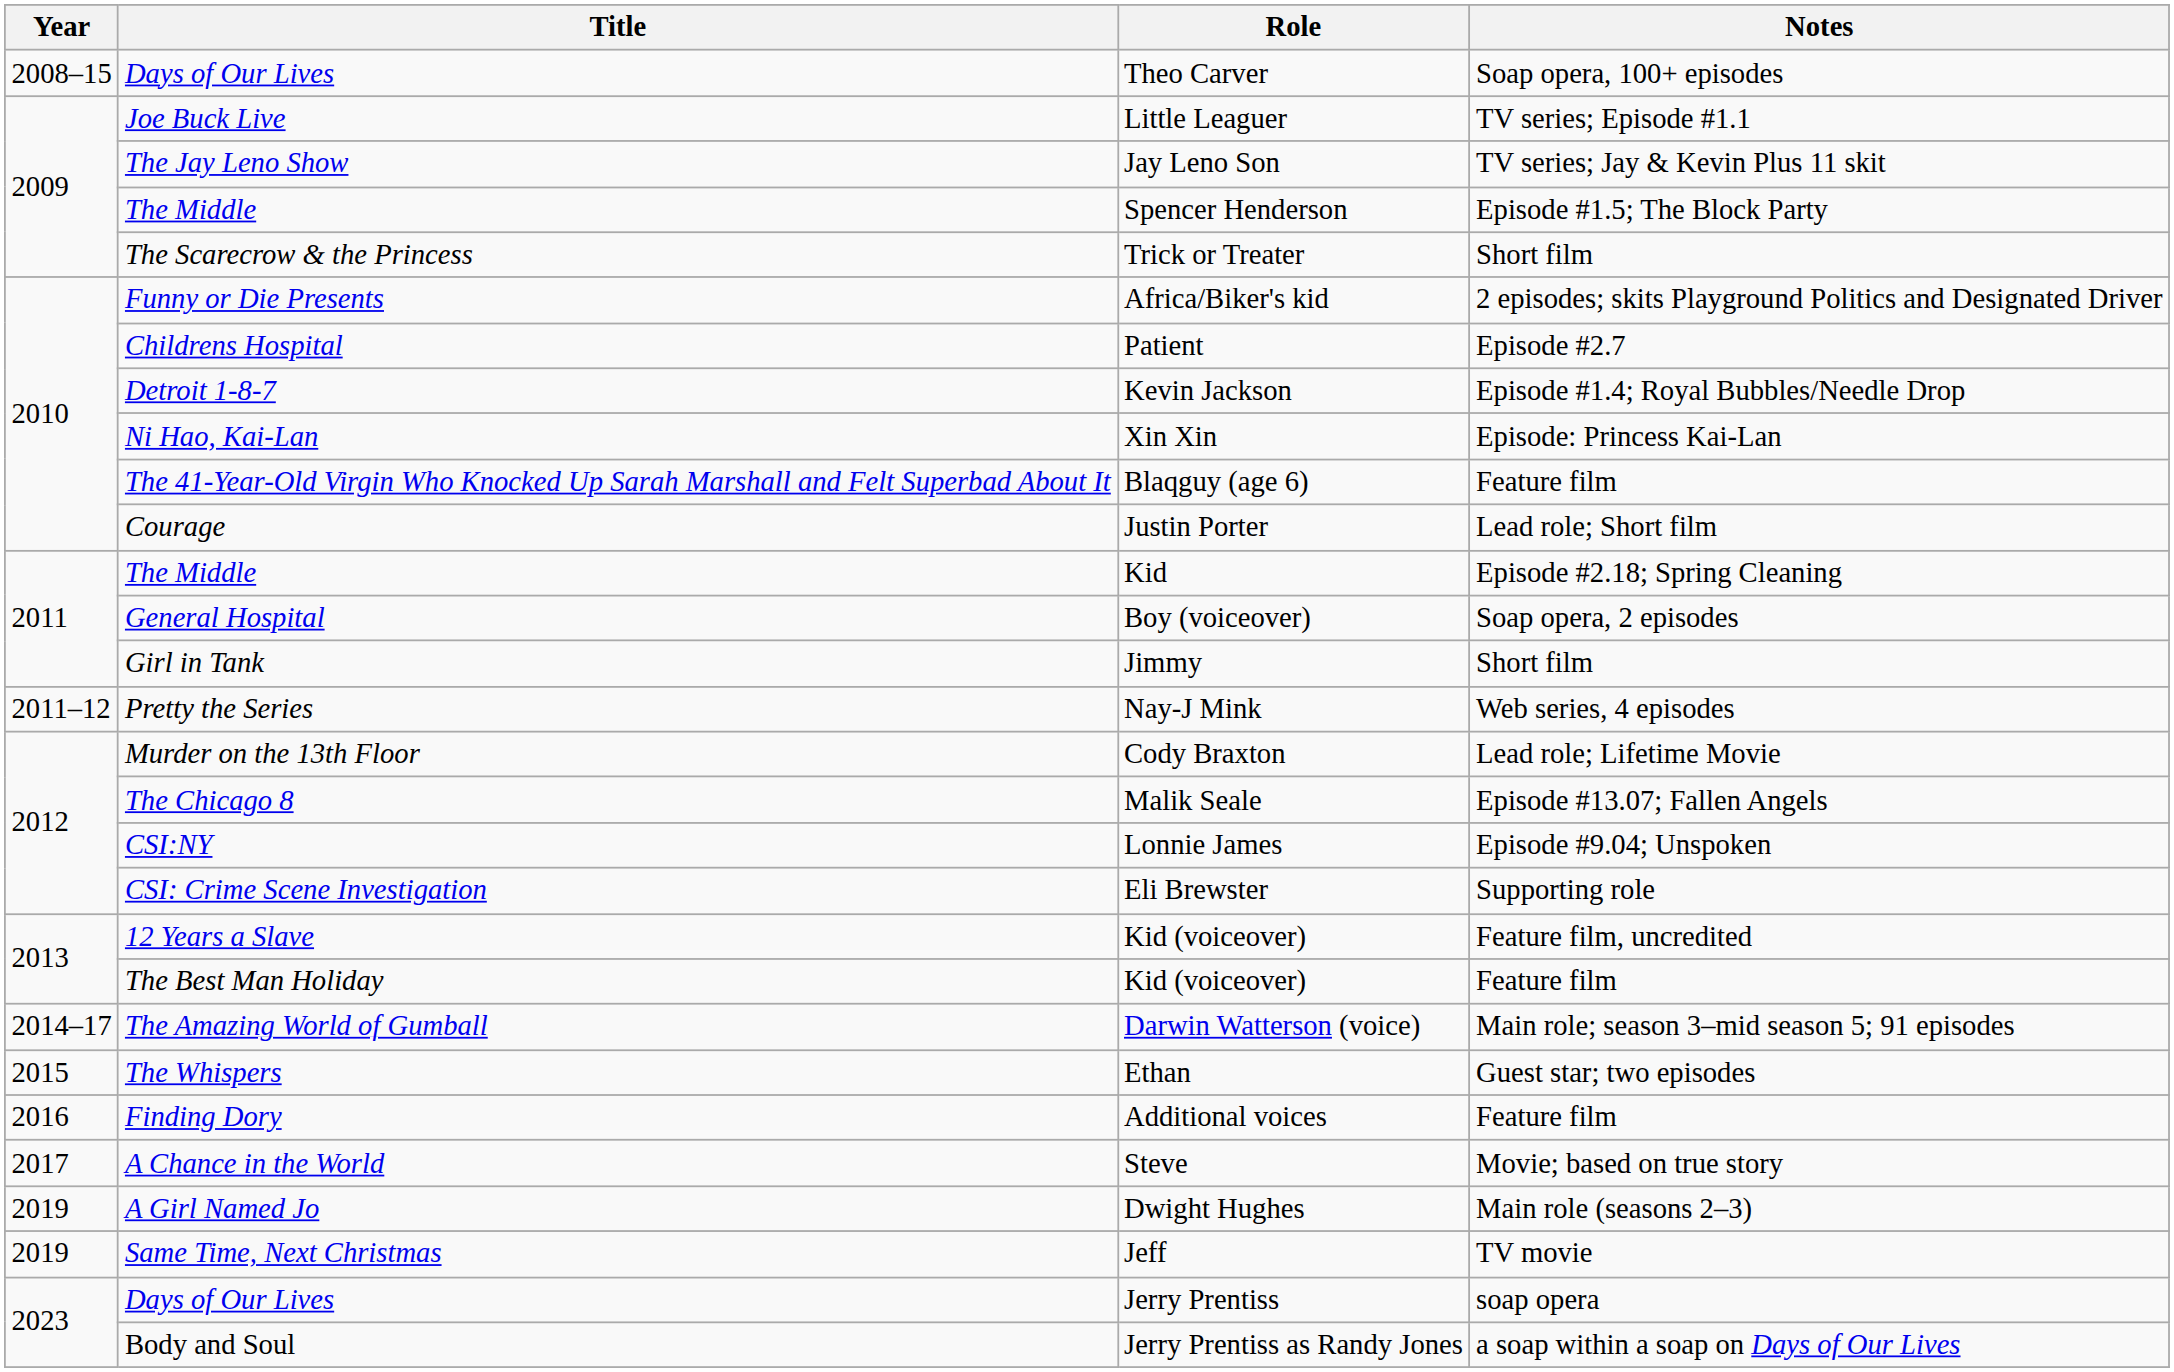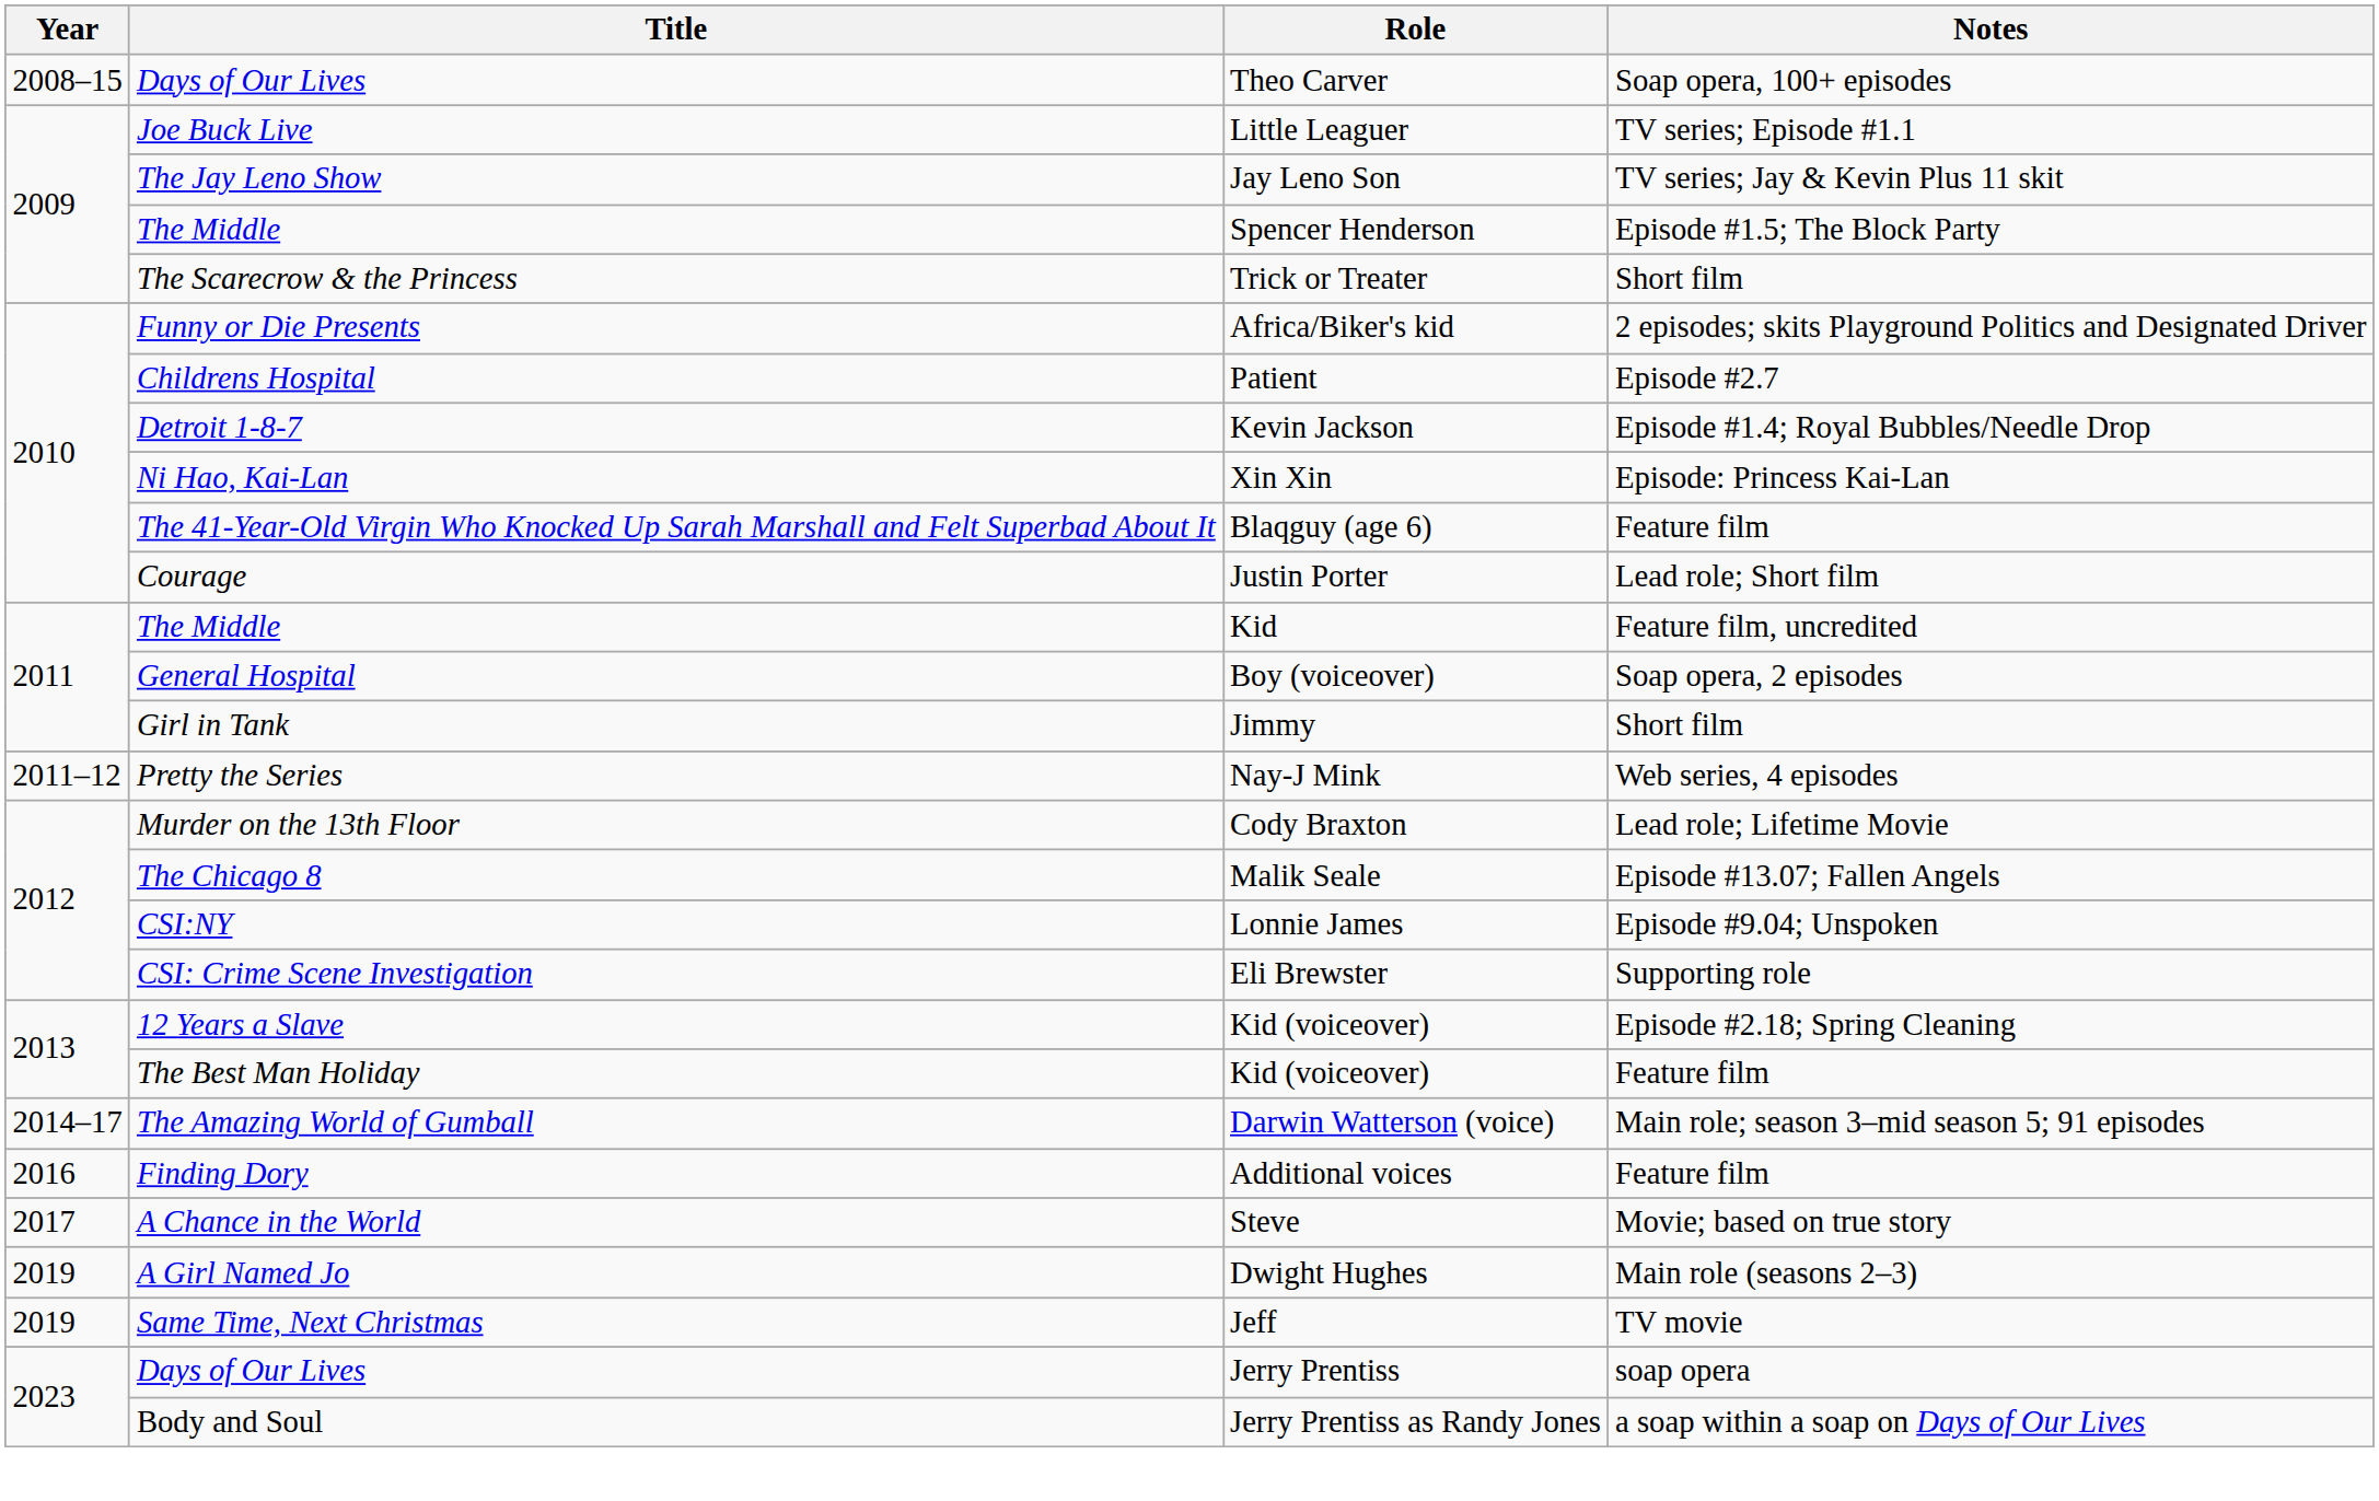Kid | Notes: Episode #2.18; Spring Cleaning -> Feature film, uncredited
12 Years a Slave / Kid (voiceover) | Notes: Feature film, uncredited -> Episode #2.18; Spring Cleaning
- row: 2015 | The Whispers | Ethan | Guest star; two episodes
